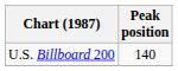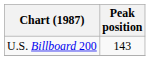U.S. Billboard 200 | Peak position: 140 -> 143
